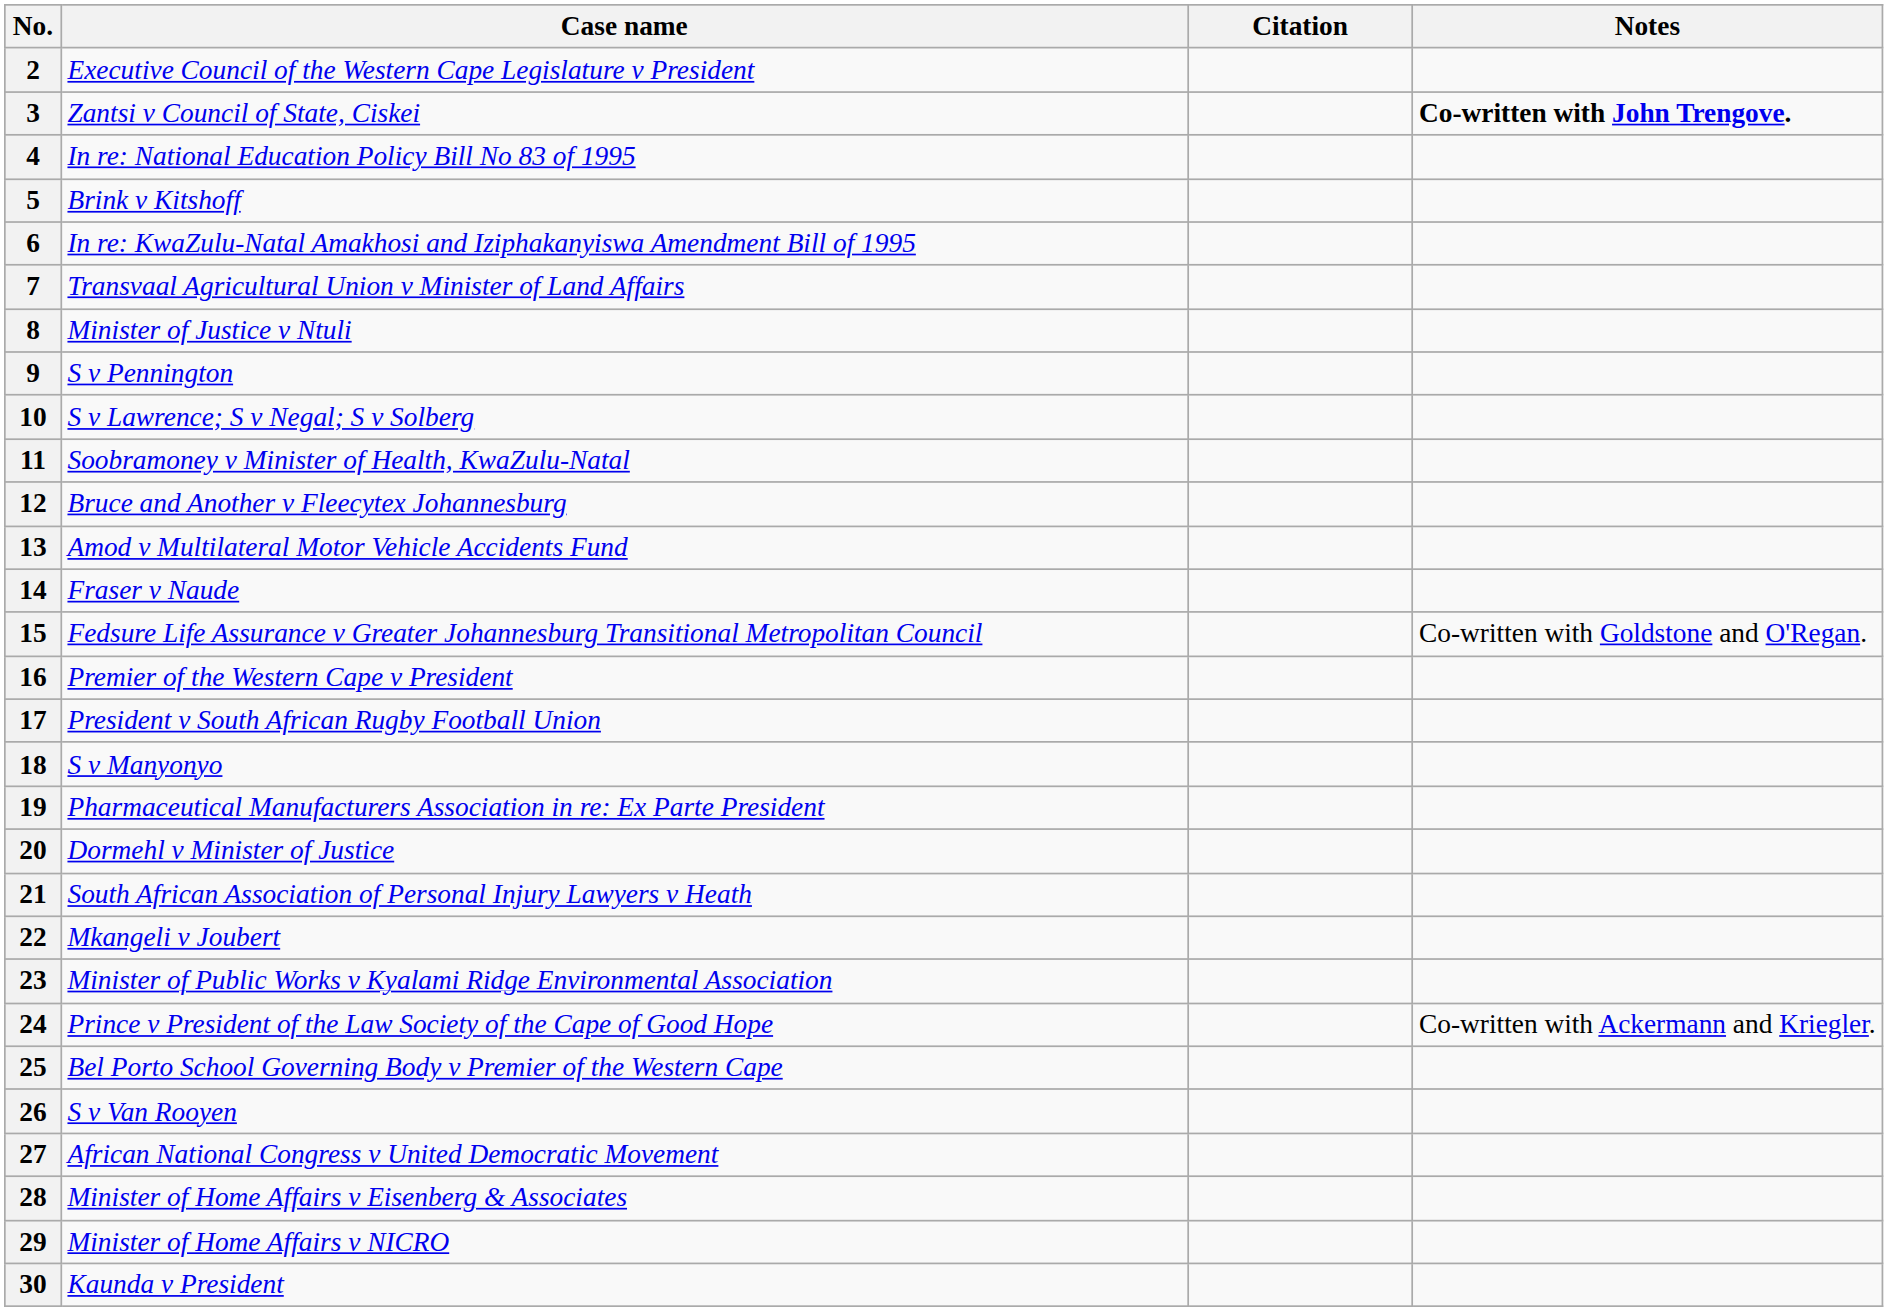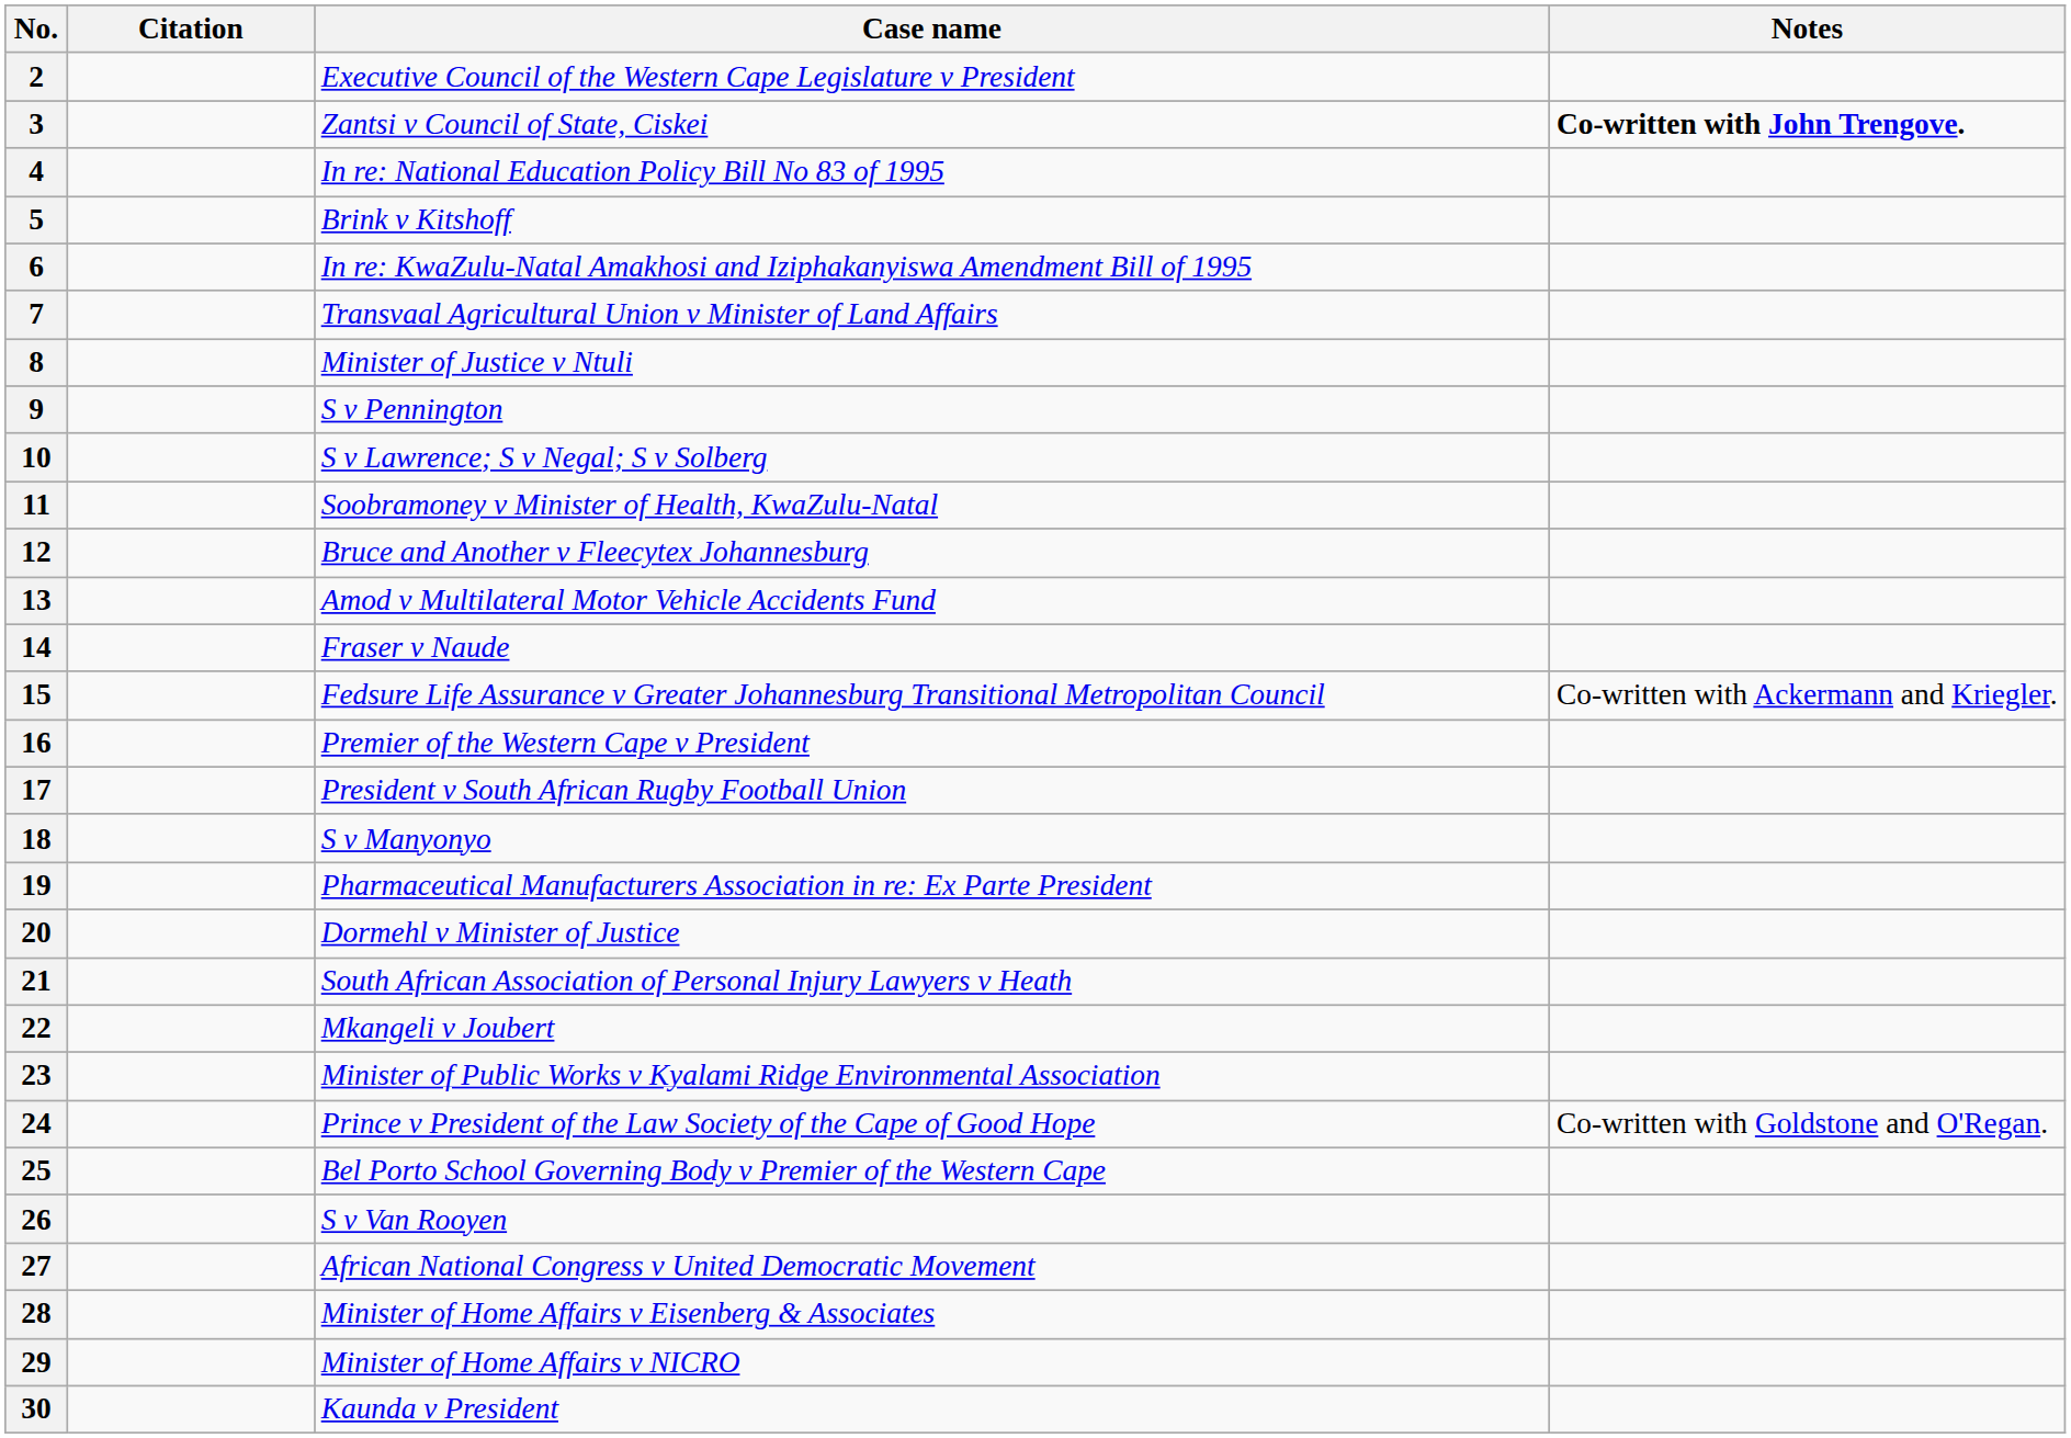columns swapped: Case name <-> Citation
15 | Notes: Co-written with Goldstone and O'Regan. -> Co-written with Ackermann and Kriegler.
24 | Notes: Co-written with Ackermann and Kriegler. -> Co-written with Goldstone and O'Regan.
